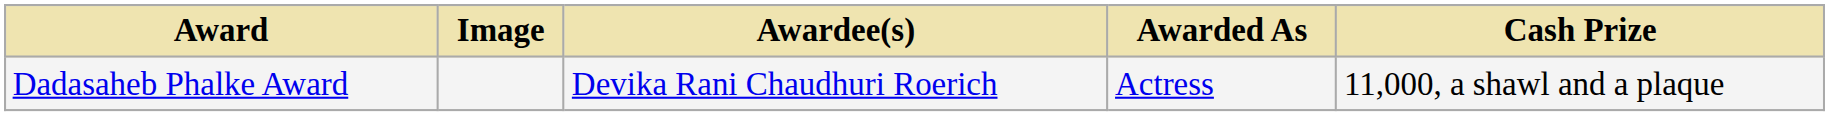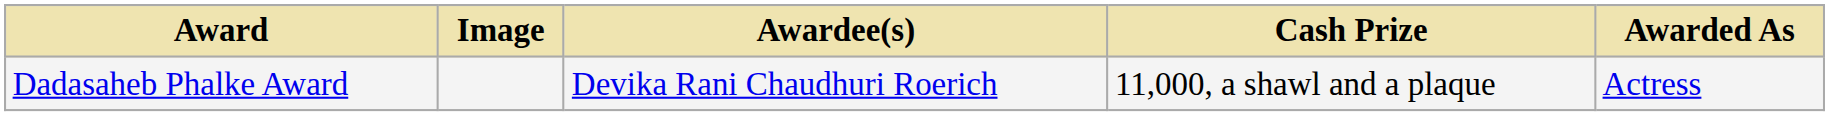columns swapped: Awarded As <-> Cash Prize
